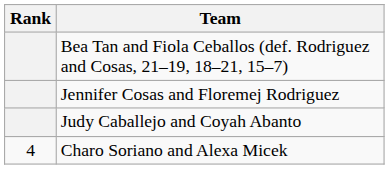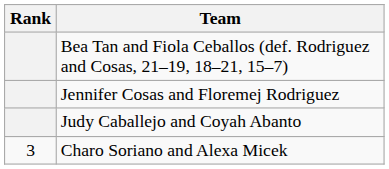Charo Soriano and Alexa Micek | Rank: 4 -> 3
